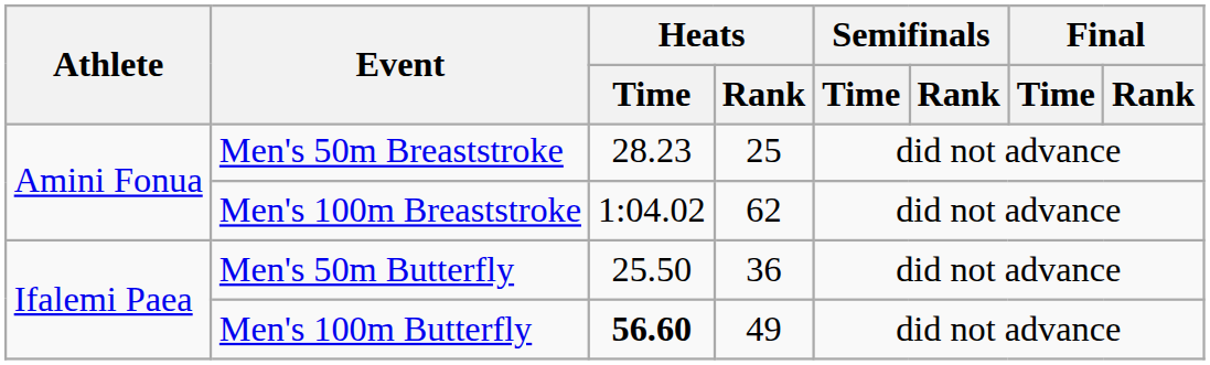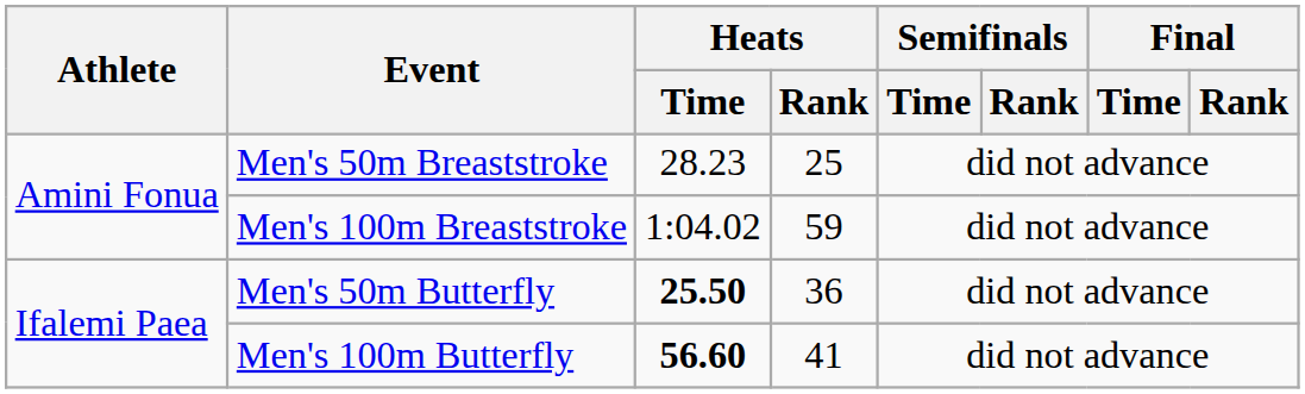Men's 100m Breaststroke | Heats / Rank: 62 -> 59
Men's 50m Butterfly | Heats / Time: normal -> bold
Men's 100m Butterfly | Heats / Rank: 49 -> 41
